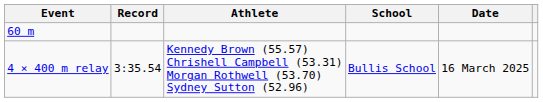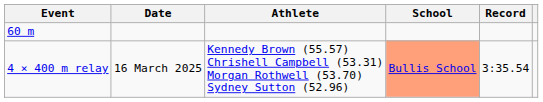columns swapped: Record <-> Date
4 × 400 m relay | School: no background -> lightsalmon background
